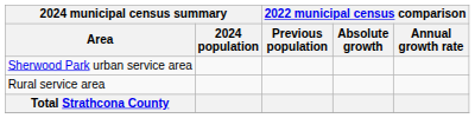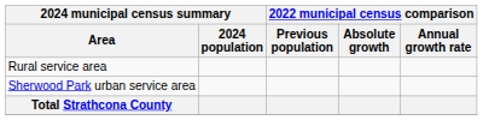rows swapped: Sherwood Park urban service area <-> Rural service area
